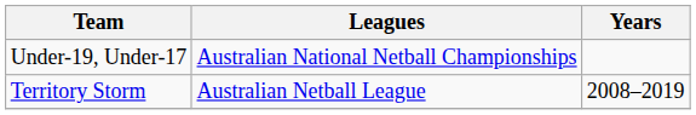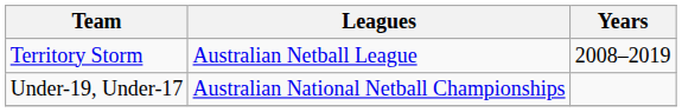rows swapped: Territory Storm <-> Under-19, Under-17
